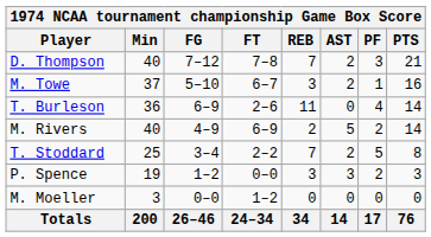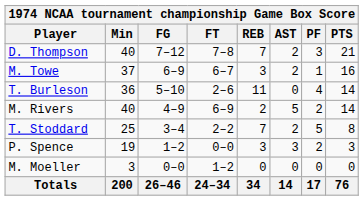M. Towe | FG: 5–10 -> 6–9
T. Burleson | FG: 6–9 -> 5–10
